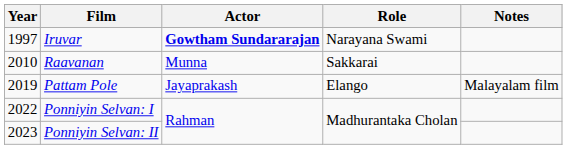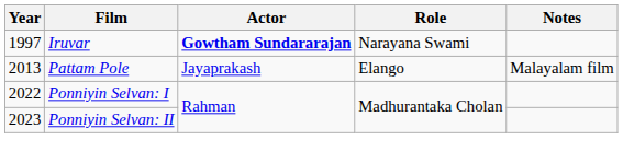- row: 2010 | Raavanan | Munna | Sakkarai
Pattam Pole | Year: 2019 -> 2013
